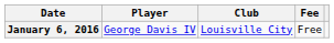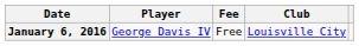columns swapped: Club <-> Fee
